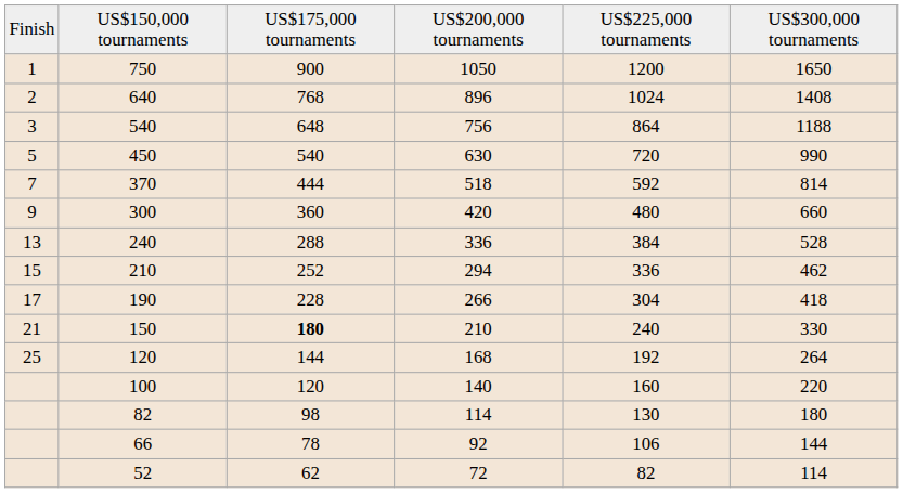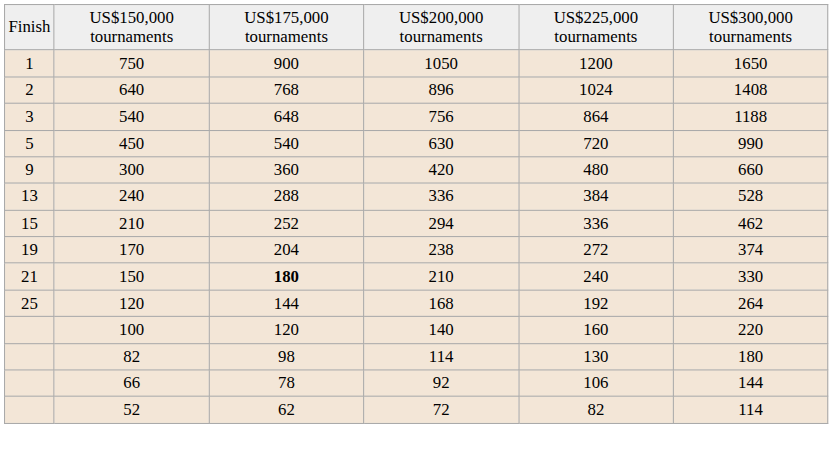- row: 7 | 370 | 444 | 518 | 592 | 814
- row: 17 | 190 | 228 | 266 | 304 | 418
+ row: 19 | 170 | 204 | 238 | 272 | 374
